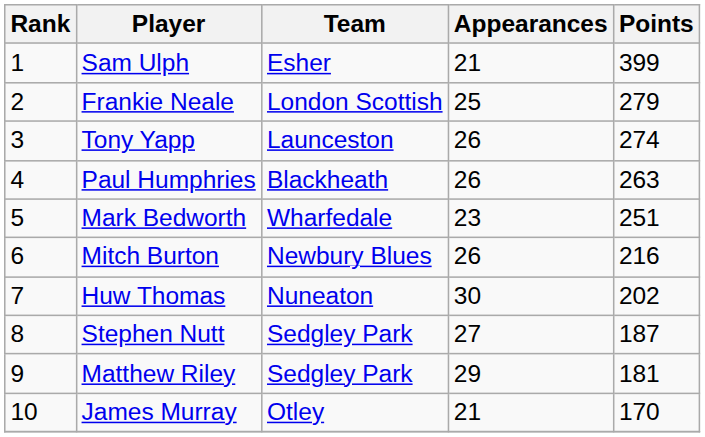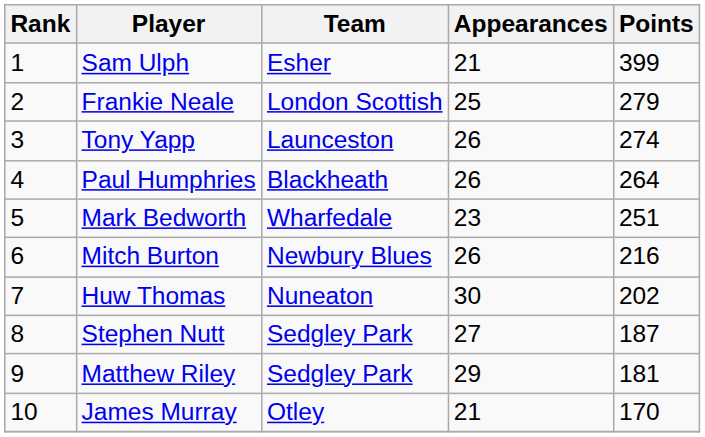Paul Humphries | Points: 263 -> 264
